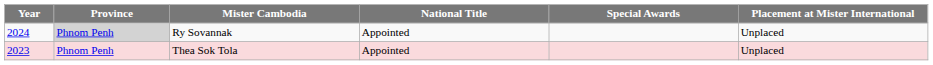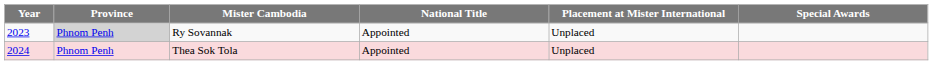columns swapped: Placement at Mister International <-> Special Awards
Ry Sovannak | Year: 2024 -> 2023
Thea Sok Tola | Year: 2023 -> 2024
